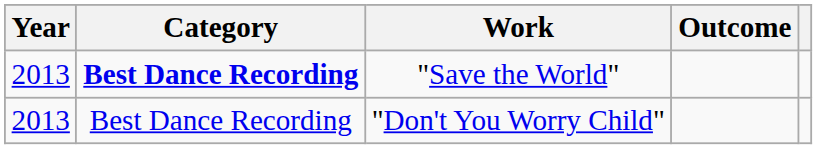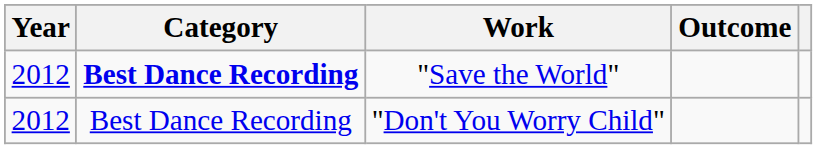"Save the World" | Year: 2013 -> 2012
"Don't You Worry Child" | Year: 2013 -> 2012
